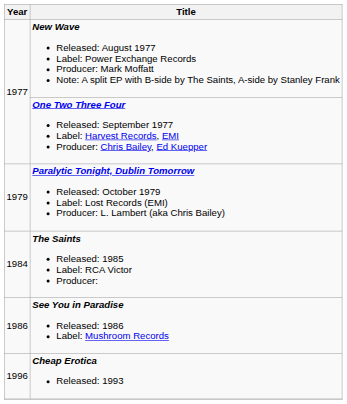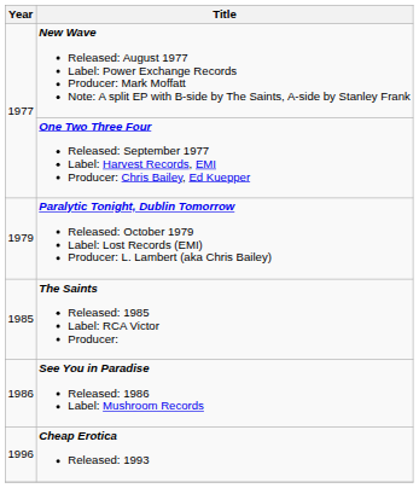The Saints Released: 1985 Label: RCA Victor Producer: | Year: 1984 -> 1985
